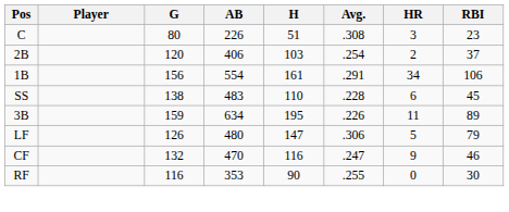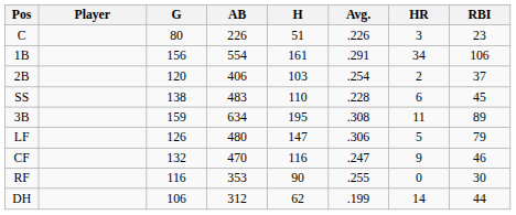C | Avg.: .308 -> .226
rows swapped: 1B <-> 2B
3B | Avg.: .226 -> .308
+ row: DH | 106 | 312 | 62 | .199 | 14 | 44
